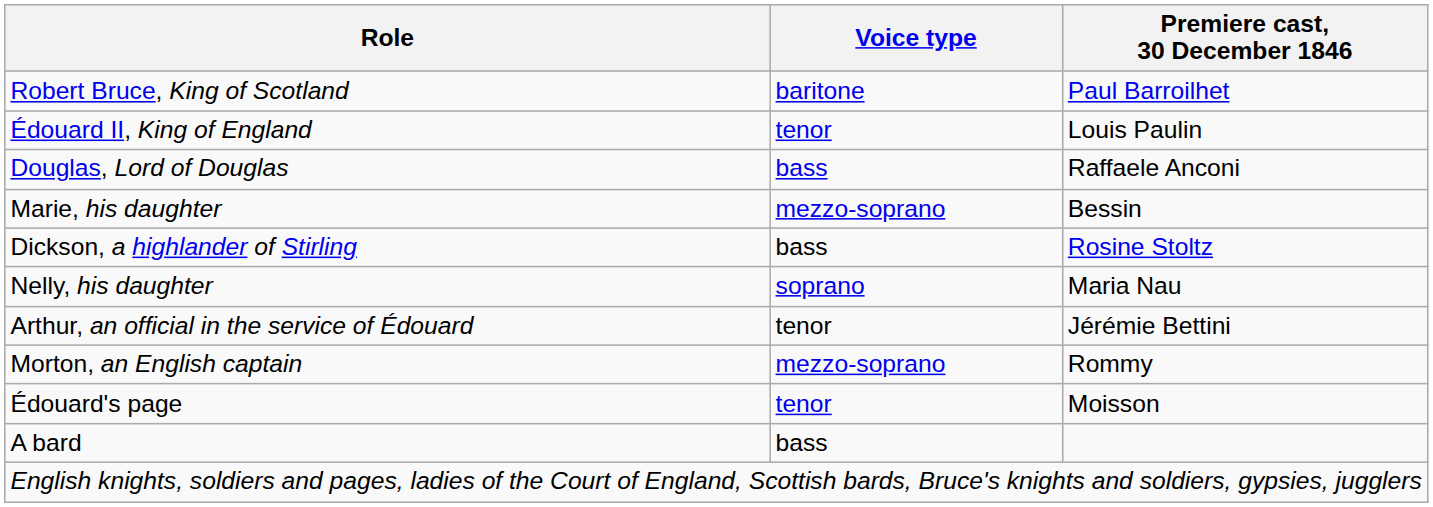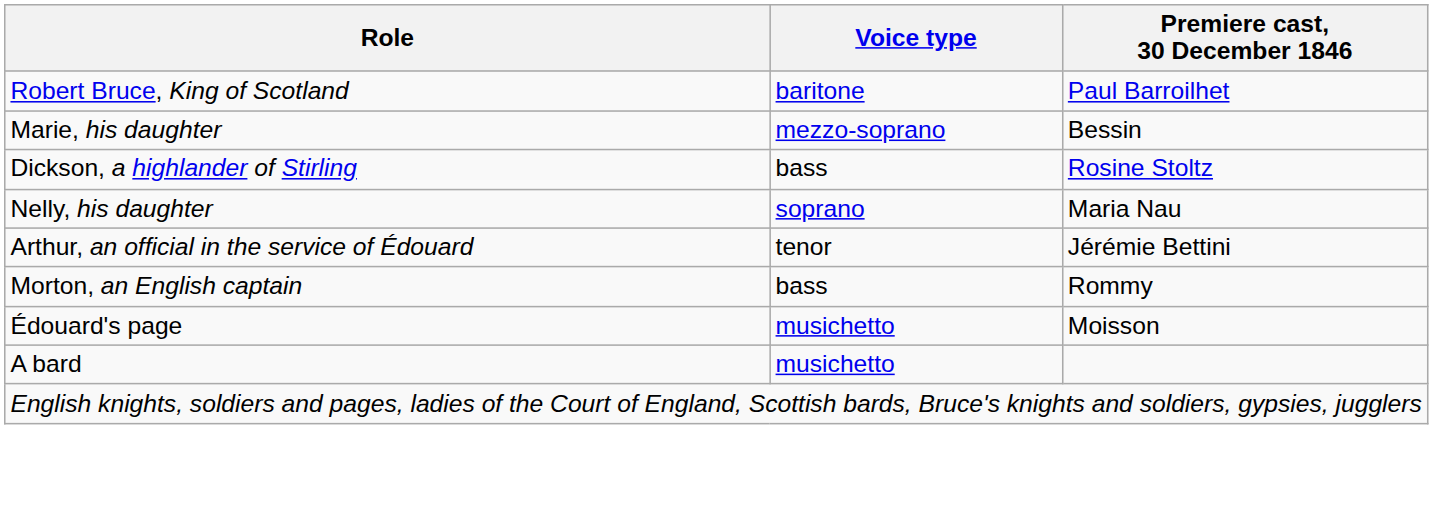- row: Édouard II, King of England | tenor | Louis Paulin
- row: Douglas, Lord of Douglas | bass | Raffaele Anconi
Morton, an English captain | Voice type: mezzo-soprano -> bass
Édouard's page | Voice type: tenor -> musichetto
A bard | Voice type: bass -> musichetto
